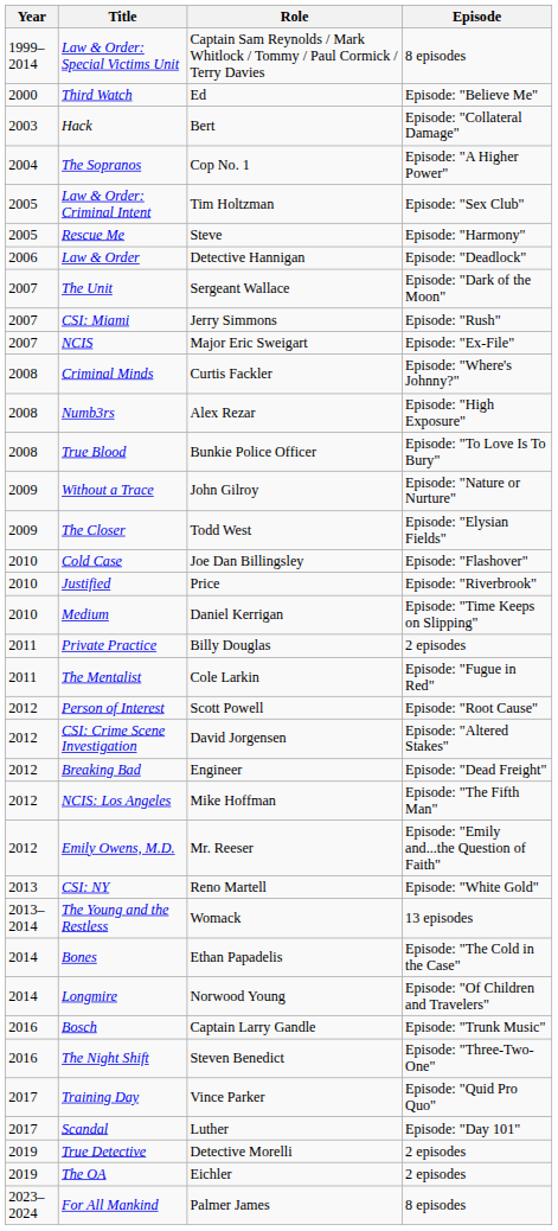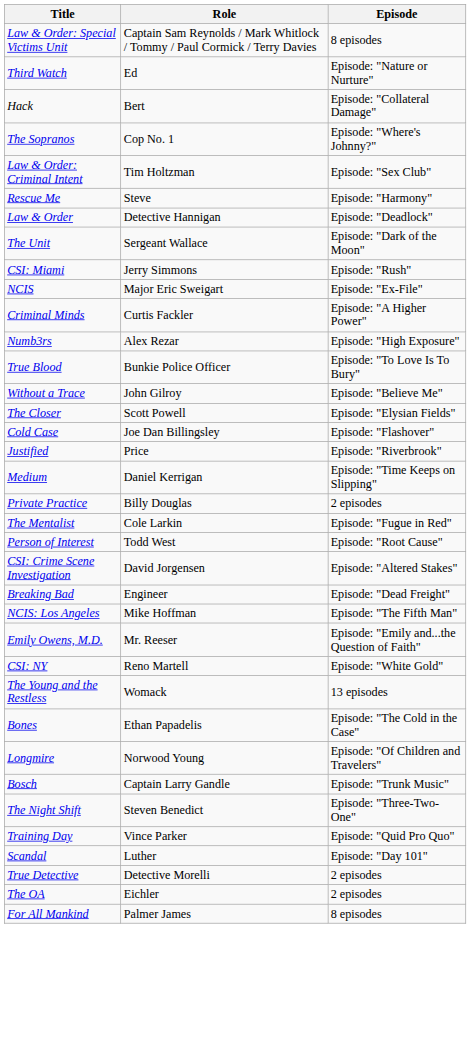- column: Year | 1999–2014 | 2000 | 2003 | 2004 | 2005 | 2005 | 2006 | 2007 | 2007 | 2007 | 2008 | 2008 | 2008 | 2009 | 2009 | 2010 | 2010 | 2010 | 2011 | 2011 | 2012 | 2012 | 2012 | 2012 | 2012 | 2013 | 2013–2014 | 2014 | 2014 | 2016 | 2016 | 2017 | 2017 | 2019 | 2019 | 2023–2024
Third Watch | Episode: Episode: "Believe Me" -> Episode: "Nature or Nurture"
The Sopranos | Episode: Episode: "A Higher Power" -> Episode: "Where's Johnny?"
Criminal Minds | Episode: Episode: "Where's Johnny?" -> Episode: "A Higher Power"
Without a Trace | Episode: Episode: "Nature or Nurture" -> Episode: "Believe Me"
The Closer | Role: Todd West -> Scott Powell
Person of Interest | Role: Scott Powell -> Todd West
